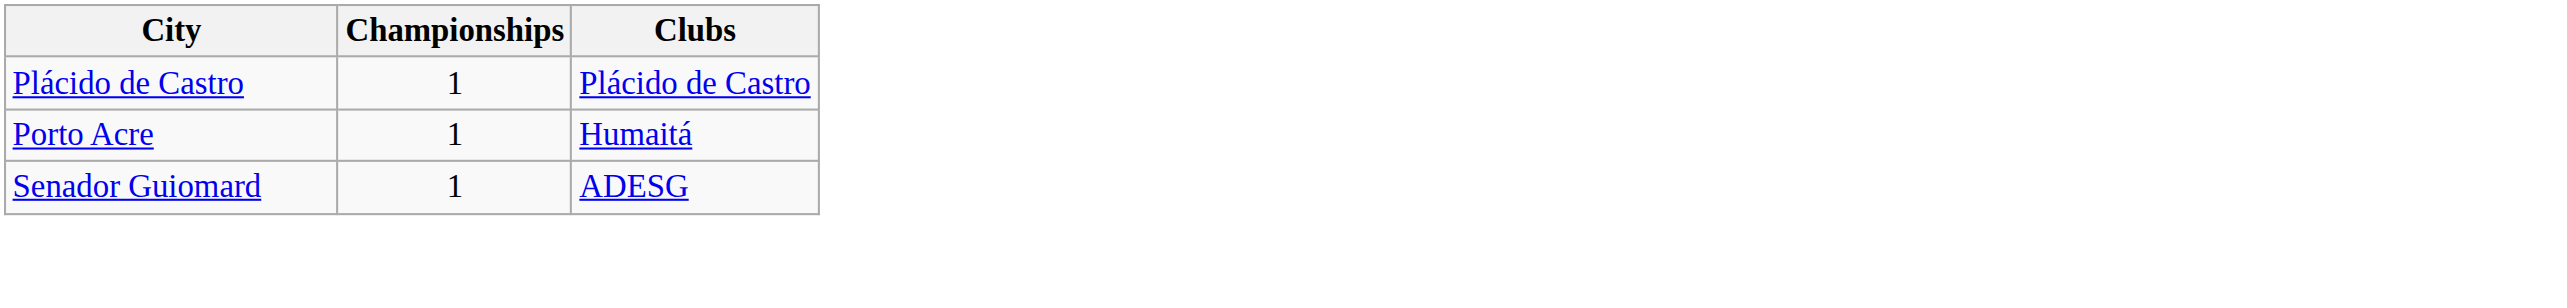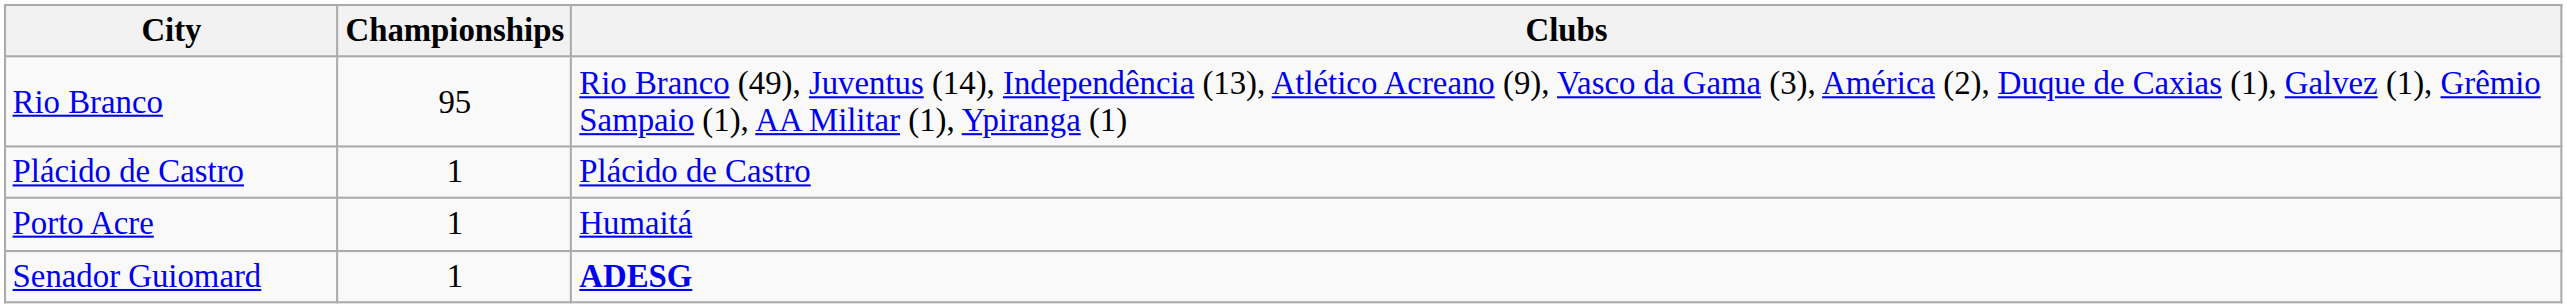+ row: Rio Branco | 95 | Rio Branco (49), Juventus (14), Independência (13), Atlético Acreano (9), Vasco da Gama (3), América (2), Duque de Caxias (1), Galvez (1), Grêmio Sampaio (1), AA Militar (1), Ypiranga (1)
Senador Guiomard | Clubs: normal -> bold
